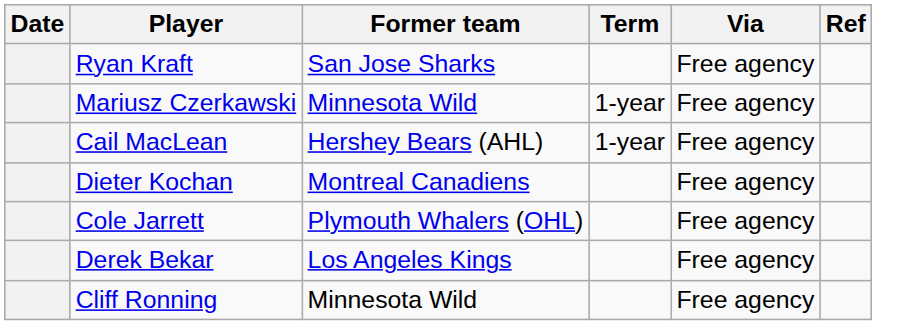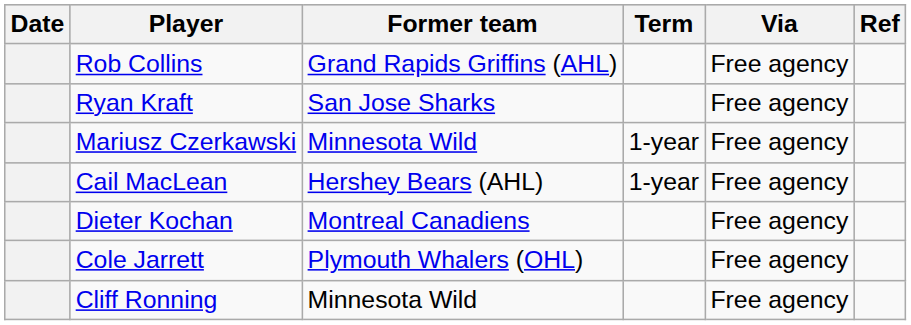+ row: Rob Collins | Grand Rapids Griffins (AHL) | Free agency
- row: Derek Bekar | Los Angeles Kings | Free agency
